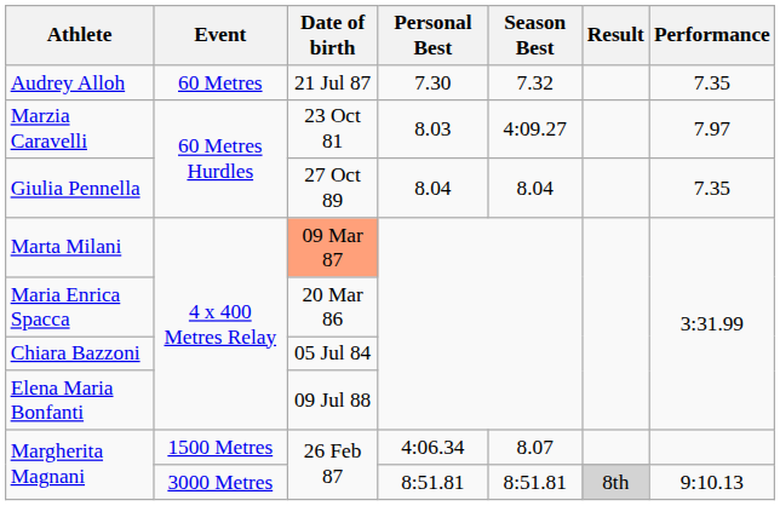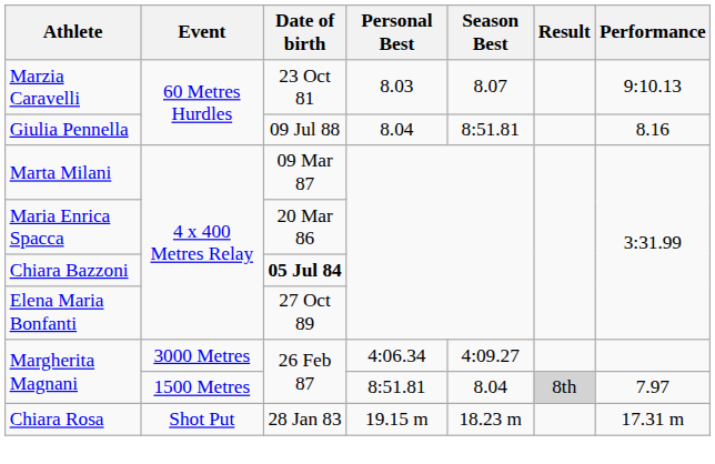- row: Audrey Alloh | 60 Metres | 21 Jul 87 | 7.30 | 7.32 | 7.35
Marzia Caravelli | Season Best: 4:09.27 -> 8.07
Marzia Caravelli | Performance: 7.97 -> 9:10.13
Giulia Pennella | Date of birth: 27 Oct 89 -> 09 Jul 88
Giulia Pennella | Season Best: 8.04 -> 8:51.81
Giulia Pennella | Performance: 7.35 -> 8.16
Marta Milani | Date of birth: lightsalmon background -> no background
Chiara Bazzoni | Date of birth: normal -> bold
Elena Maria Bonfanti | Date of birth: 09 Jul 88 -> 27 Oct 89
Margherita Magnani / 4:06.34 | Event: 1500 Metres -> 3000 Metres
Margherita Magnani / 4:06.34 | Season Best: 8.07 -> 4:09.27
Margherita Magnani / 8:51.81 | Event: 3000 Metres -> 1500 Metres
Margherita Magnani / 8:51.81 | Season Best: 8:51.81 -> 8.04
Margherita Magnani / 8:51.81 | Performance: 9:10.13 -> 7.97
+ row: Chiara Rosa | Shot Put | 28 Jan 83 | 19.15 m | 18.23 m | 17.31 m
